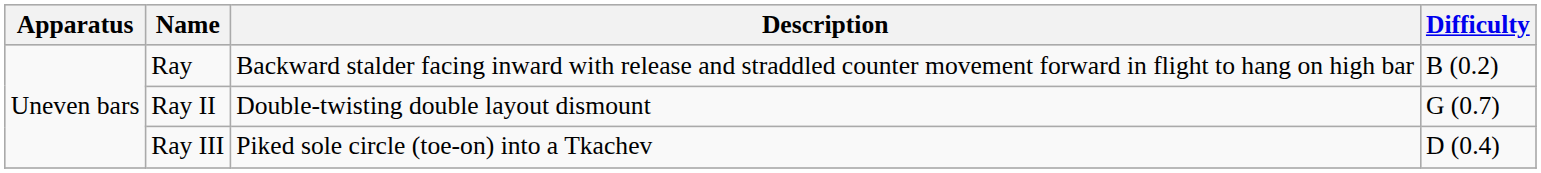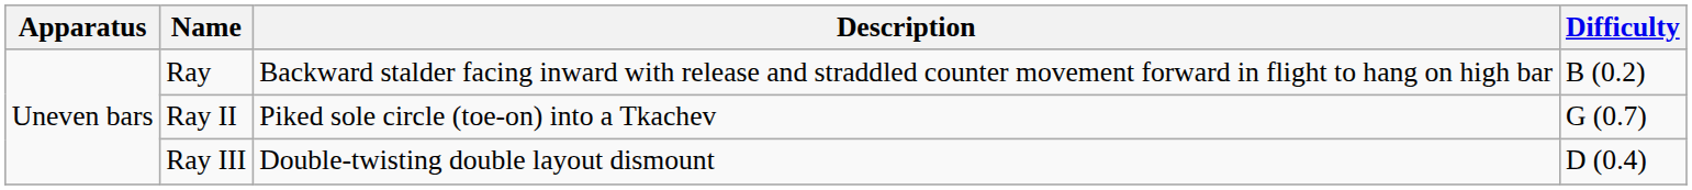Ray II | Description: Double-twisting double layout dismount -> Piked sole circle (toe-on) into a Tkachev
Ray III | Description: Piked sole circle (toe-on) into a Tkachev -> Double-twisting double layout dismount
